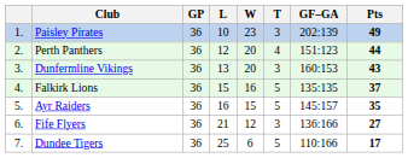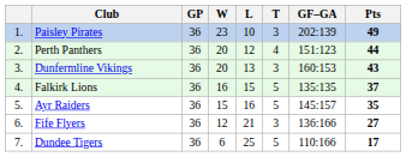columns swapped: W <-> L
